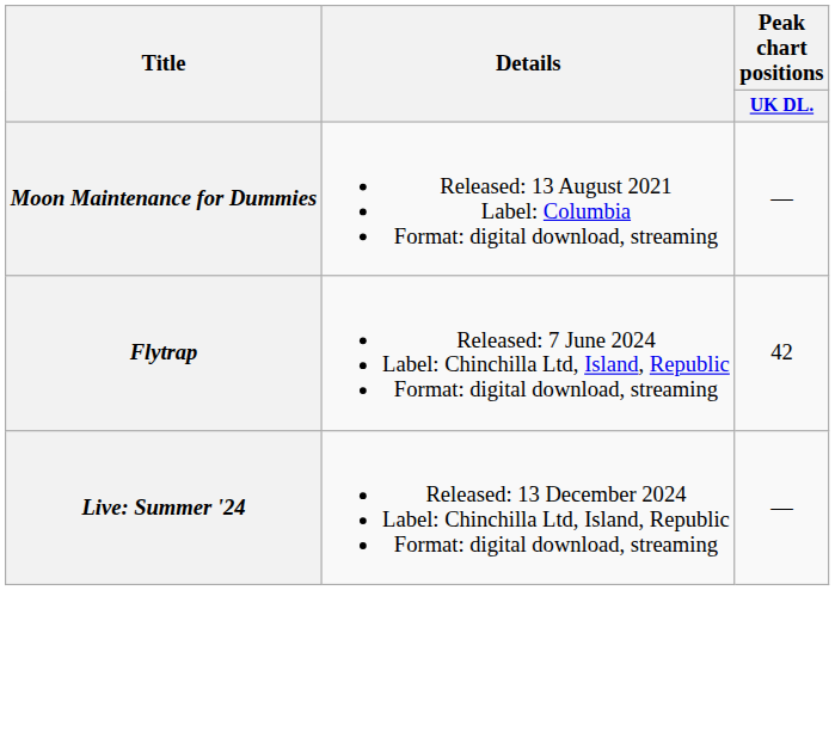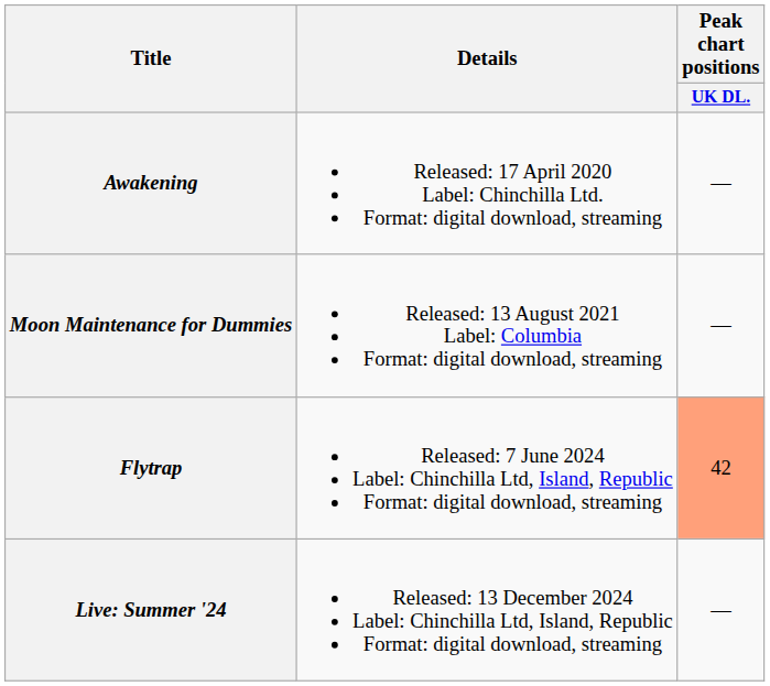+ row: Awakening | Released: 17 April 2020 Label: Chinchilla Ltd. Format: digital download, streaming | —
Flytrap | Peak chart positions / UK DL.: no background -> lightsalmon background
